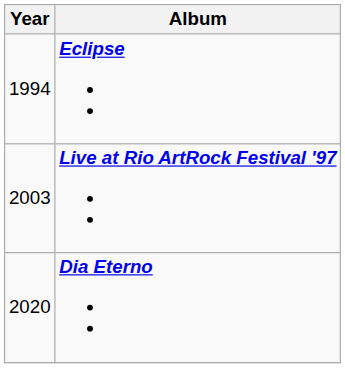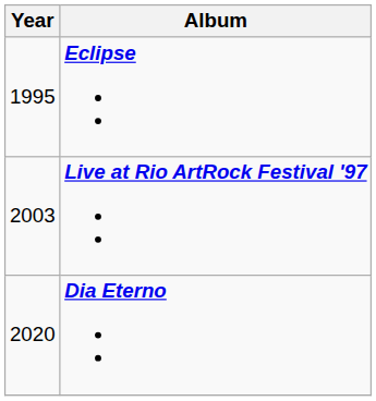Eclipse | Year: 1994 -> 1995
